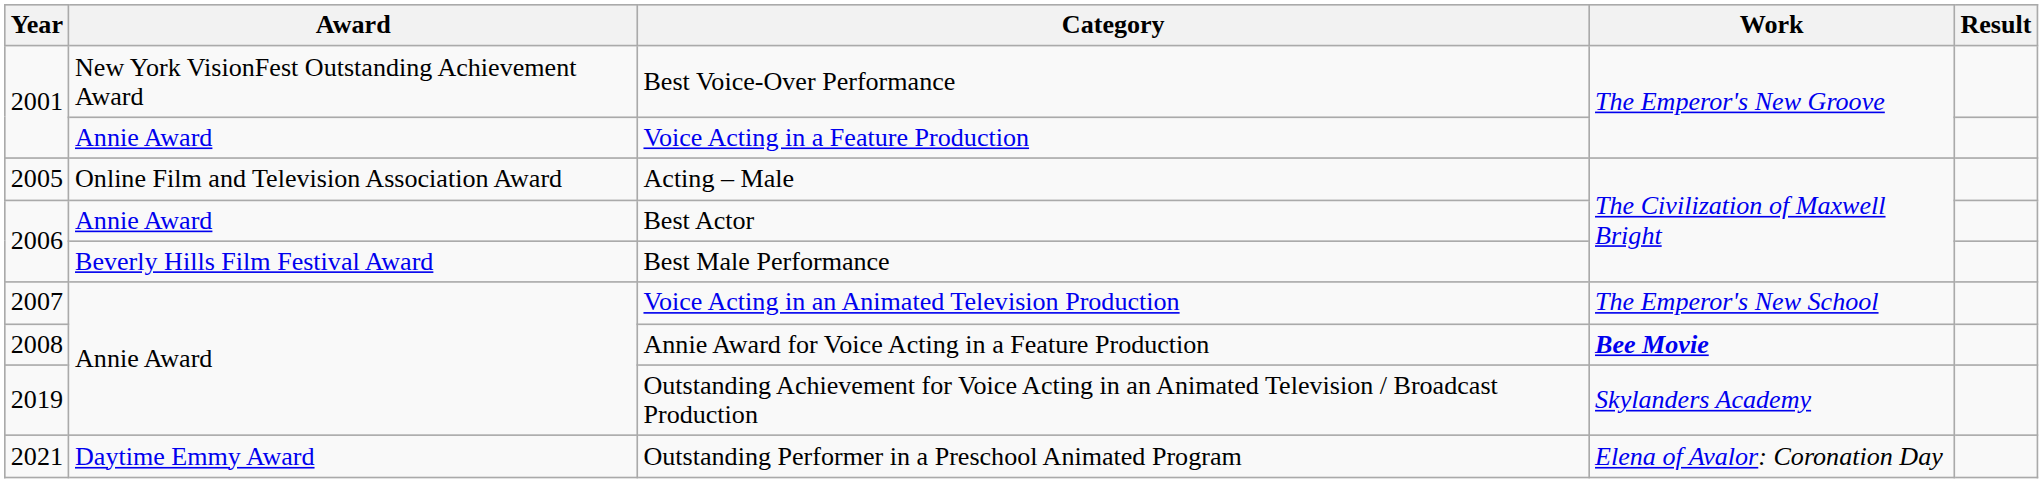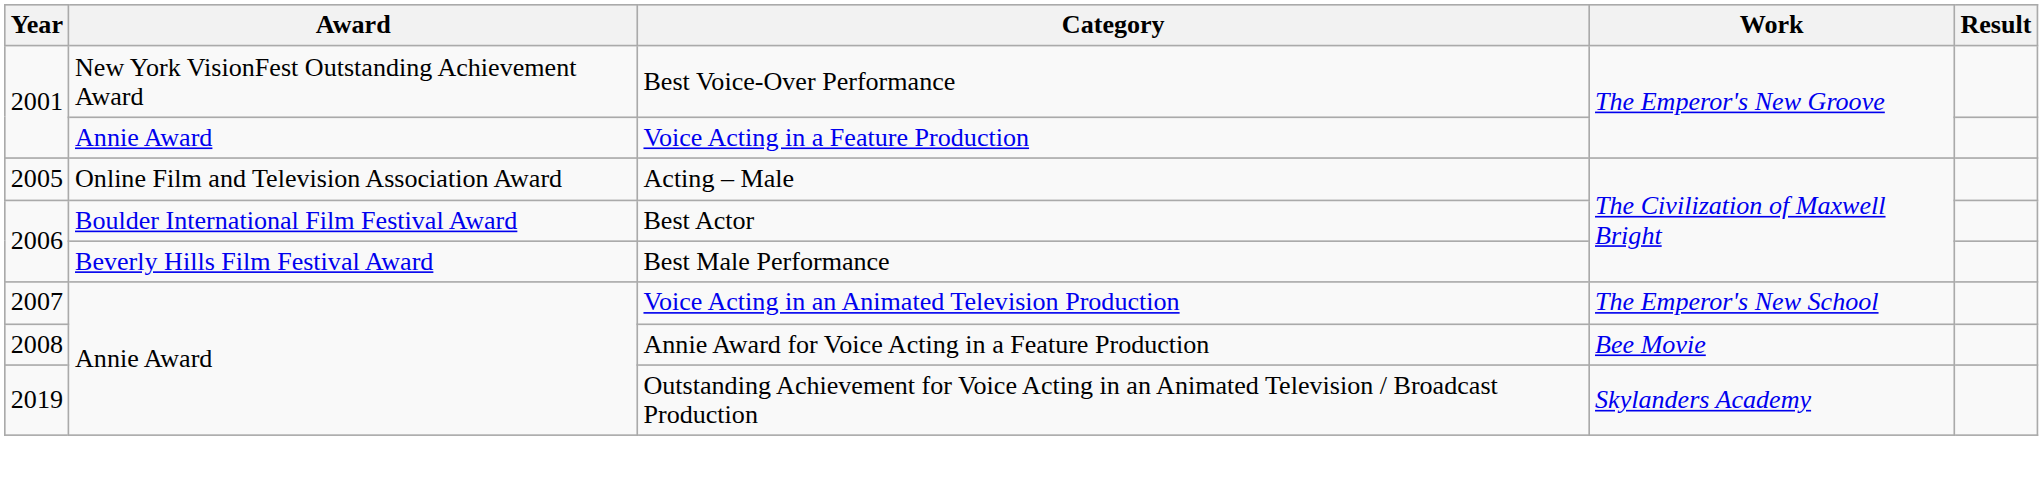Best Actor | Award: Annie Award -> Boulder International Film Festival Award
Annie Award for Voice Acting in a Feature Production | Work: bold -> normal
- row: 2021 | Daytime Emmy Award | Outstanding Performer in a Preschool Animated Program | Elena of Avalor: Coronation Day
